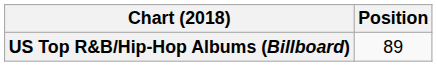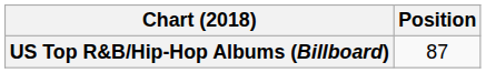US Top R&B/Hip-Hop Albums (Billboard) | Position: 89 -> 87
